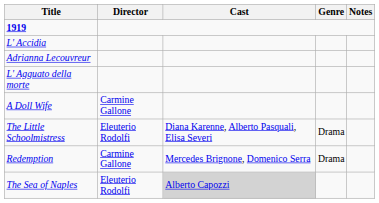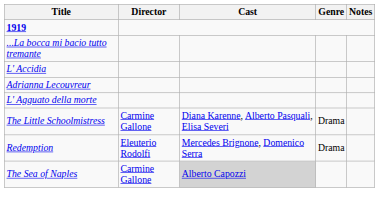+ row: ...La bocca mi bacio tutto tremante
- row: A Doll Wife | Carmine Gallone
The Little Schoolmistress | Director: Eleuterio Rodolfi -> Carmine Gallone
Redemption | Director: Carmine Gallone -> Eleuterio Rodolfi
The Sea of Naples | Director: Eleuterio Rodolfi -> Carmine Gallone
